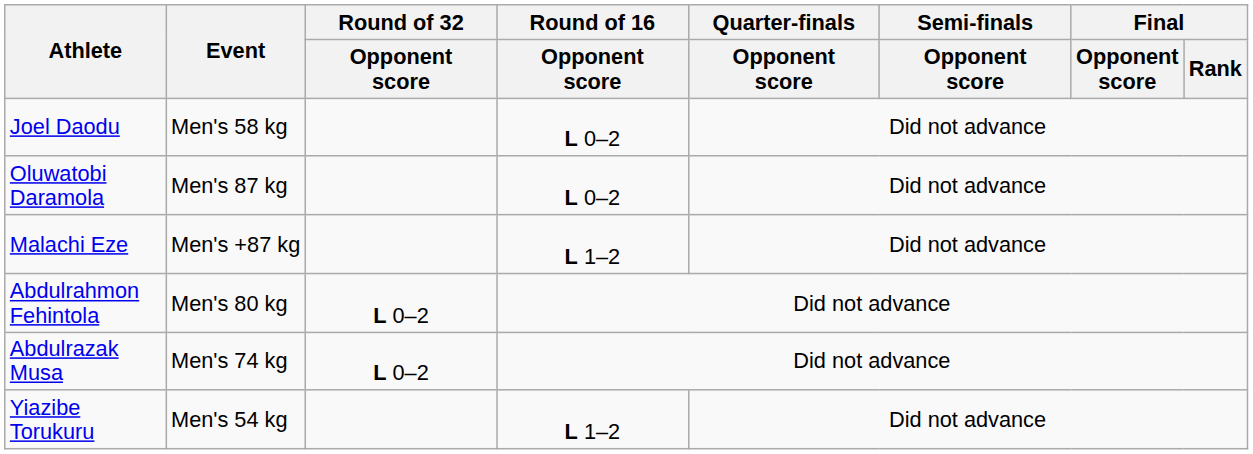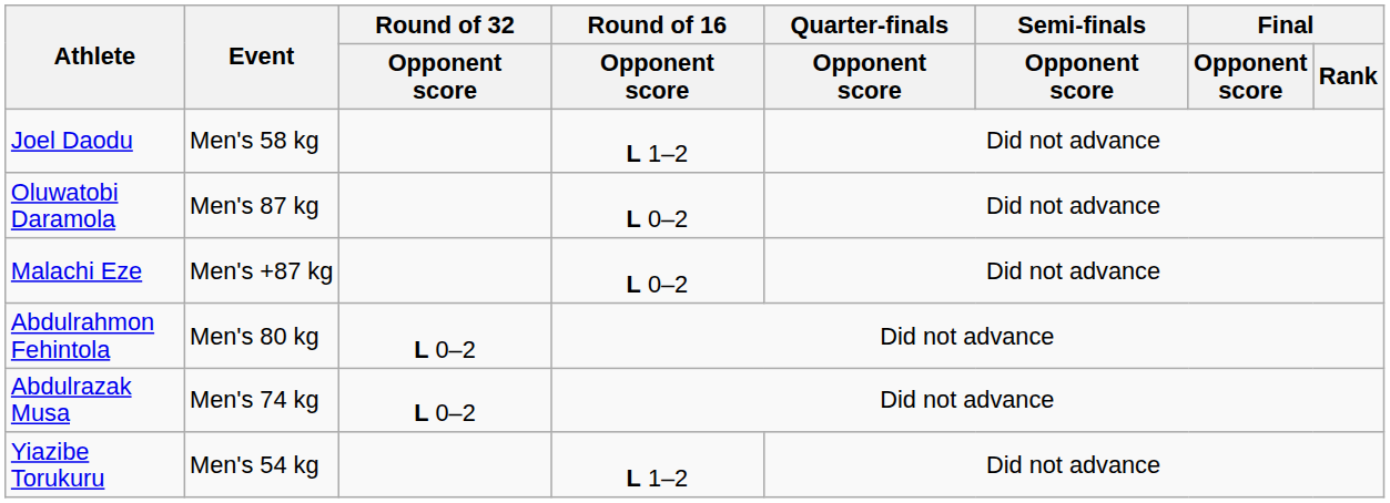Joel Daodu | Round of 16 / Opponent score: L 0–2 -> L 1–2
Malachi Eze | Round of 16 / Opponent score: L 1–2 -> L 0–2
